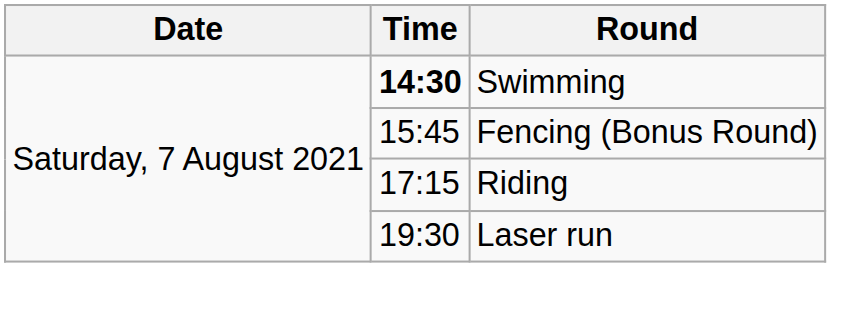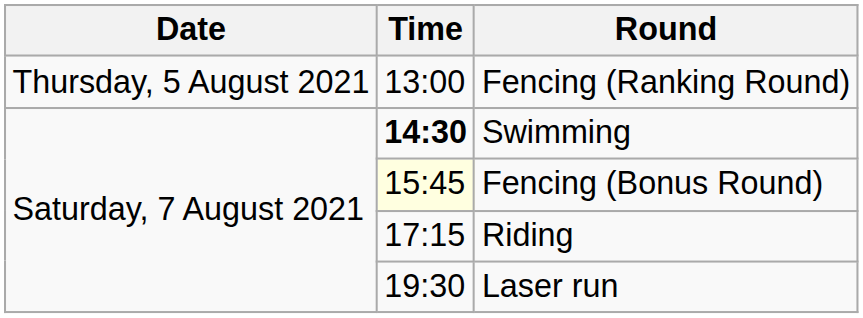+ row: Thursday, 5 August 2021 | 13:00 | Fencing (Ranking Round)
Fencing (Bonus Round) | Time: no background -> lightyellow background
